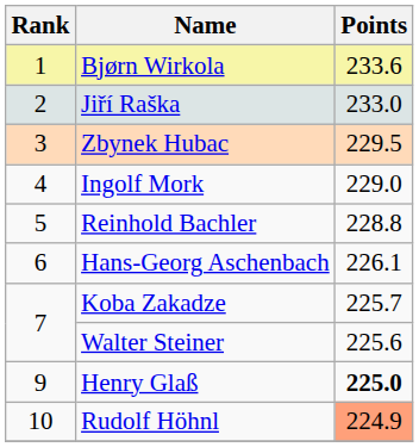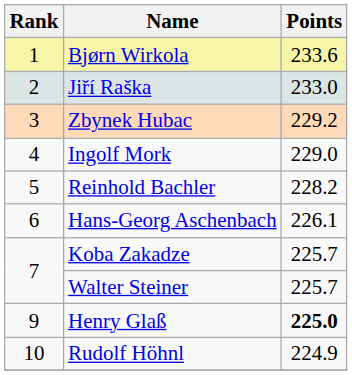Zbynek Hubac | Points: 229.5 -> 229.2
Reinhold Bachler | Points: 228.8 -> 228.2
Walter Steiner | Points: 225.6 -> 225.7
Rudolf Höhnl | Points: lightsalmon background -> no background
